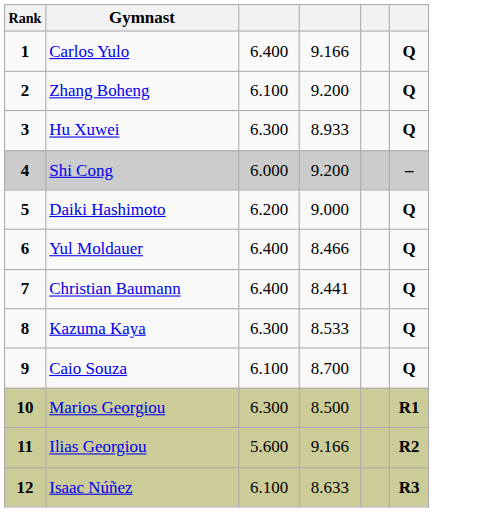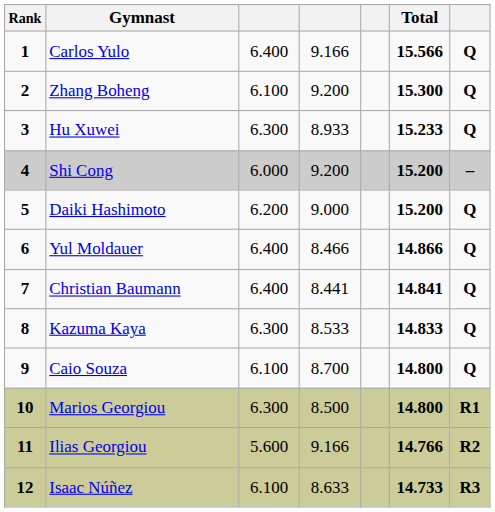+ column: Total | 15.566 | 15.300 | 15.233 | 15.200 | 15.200 | 14.866 | 14.841 | 14.833 | 14.800 | 14.800 | 14.766 | 14.733
